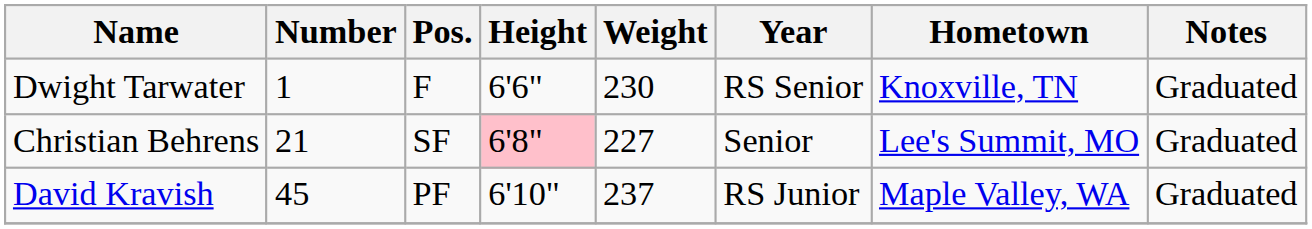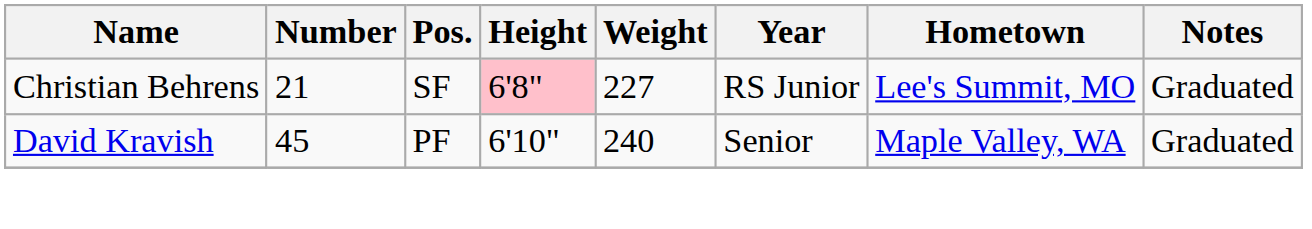- row: Dwight Tarwater | 1 | F | 6'6" | 230 | RS Senior | Knoxville, TN | Graduated
Christian Behrens | Year: Senior -> RS Junior
David Kravish | Weight: 237 -> 240
David Kravish | Year: RS Junior -> Senior
